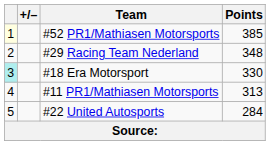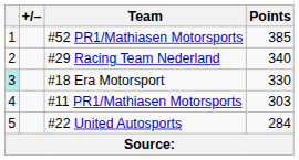#52 PR1/Mathiasen Motorsports | column 1: lightyellow background -> no background
#29 Racing Team Nederland | Points: 348 -> 340
#11 PR1/Mathiasen Motorsports | Points: 313 -> 303
